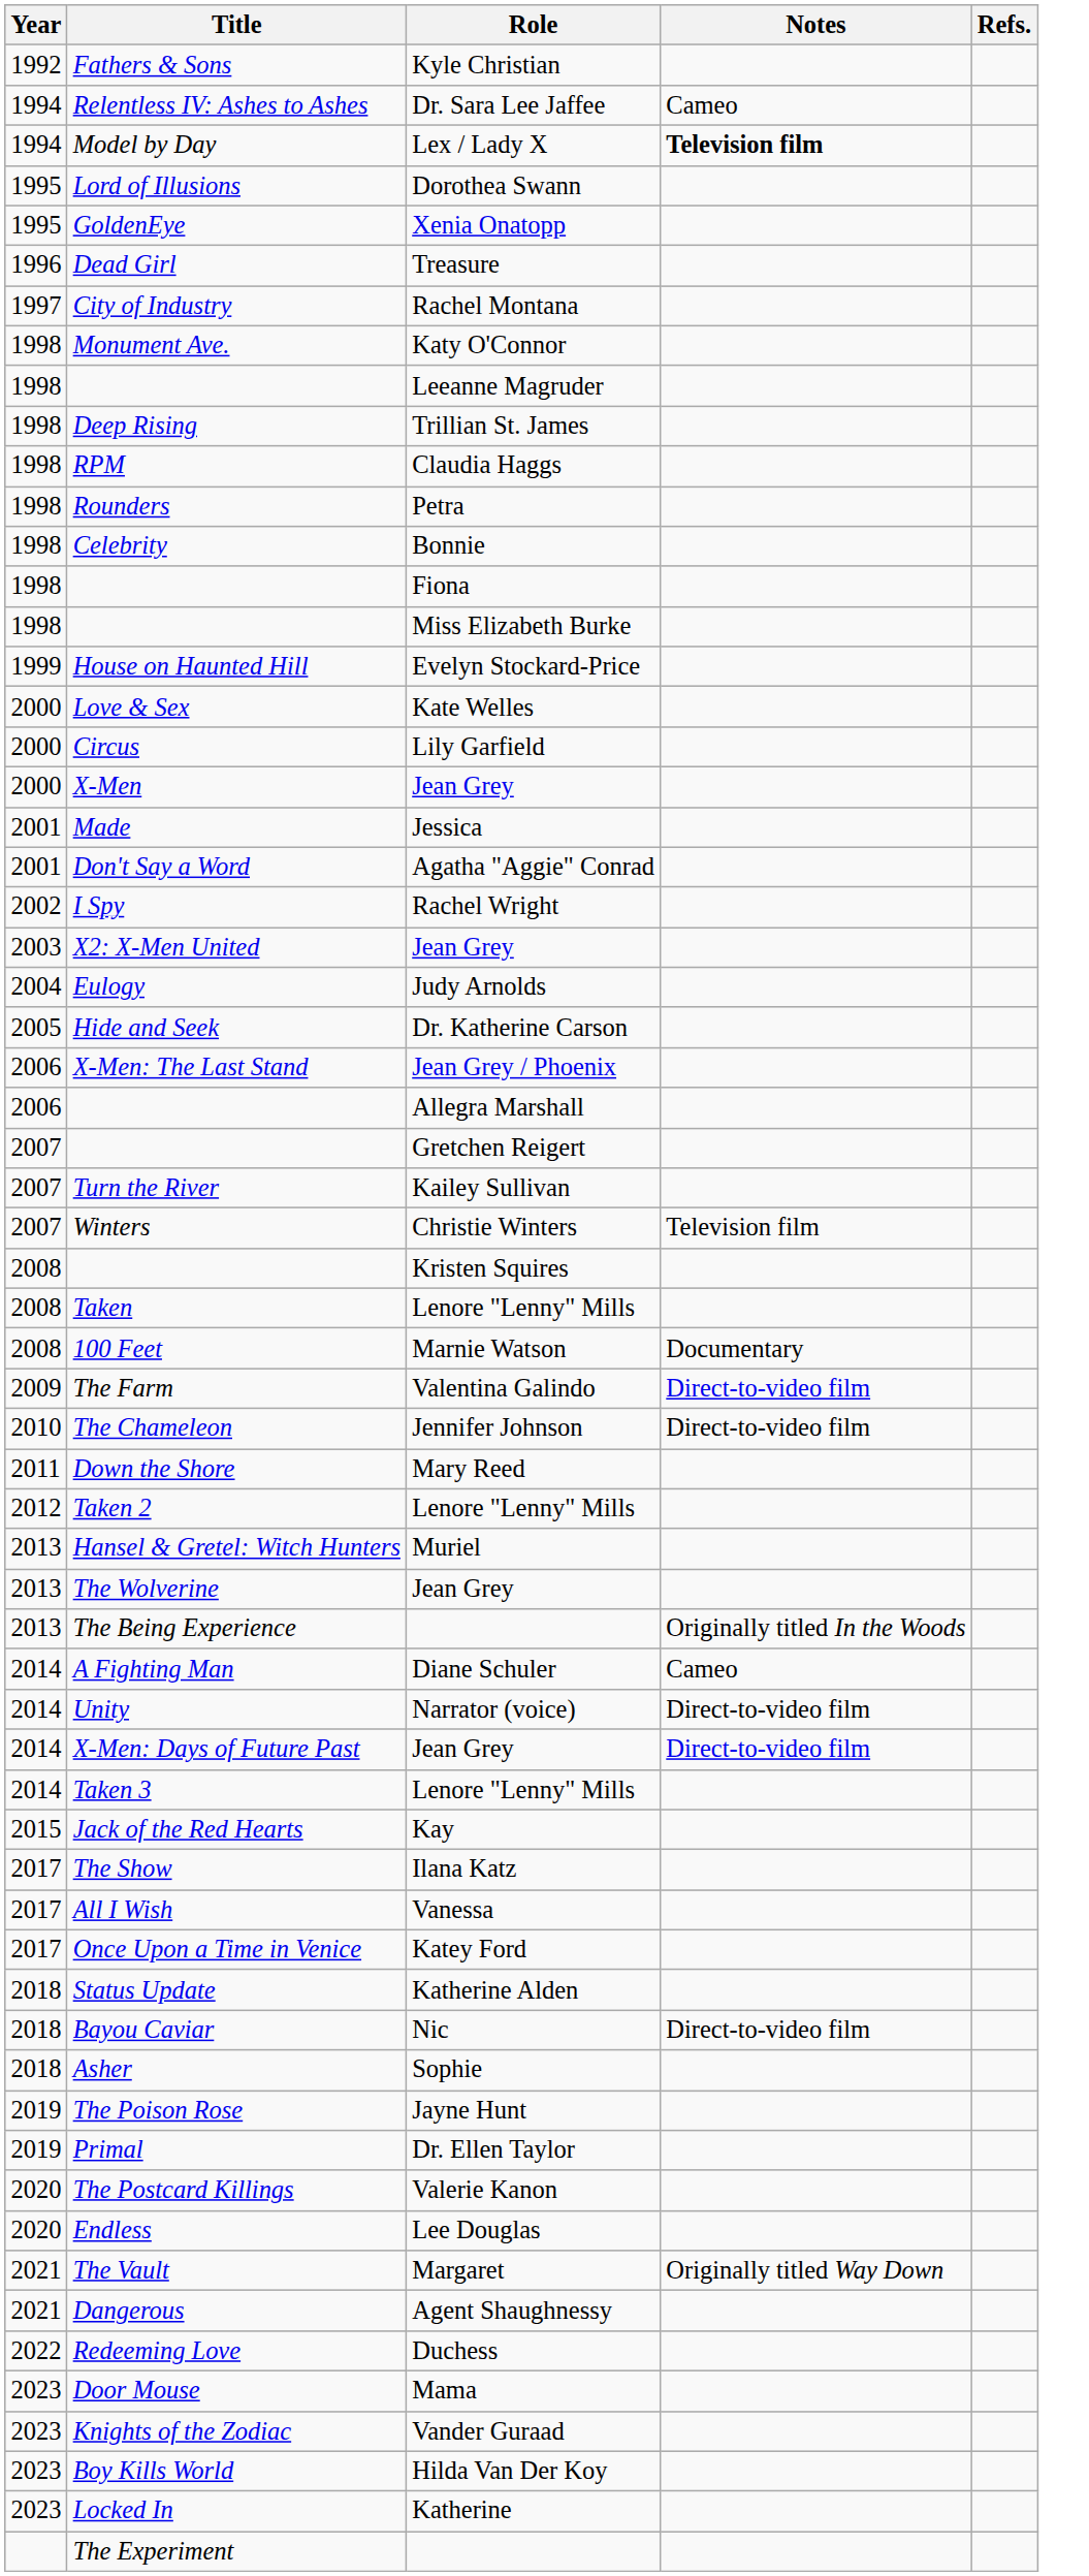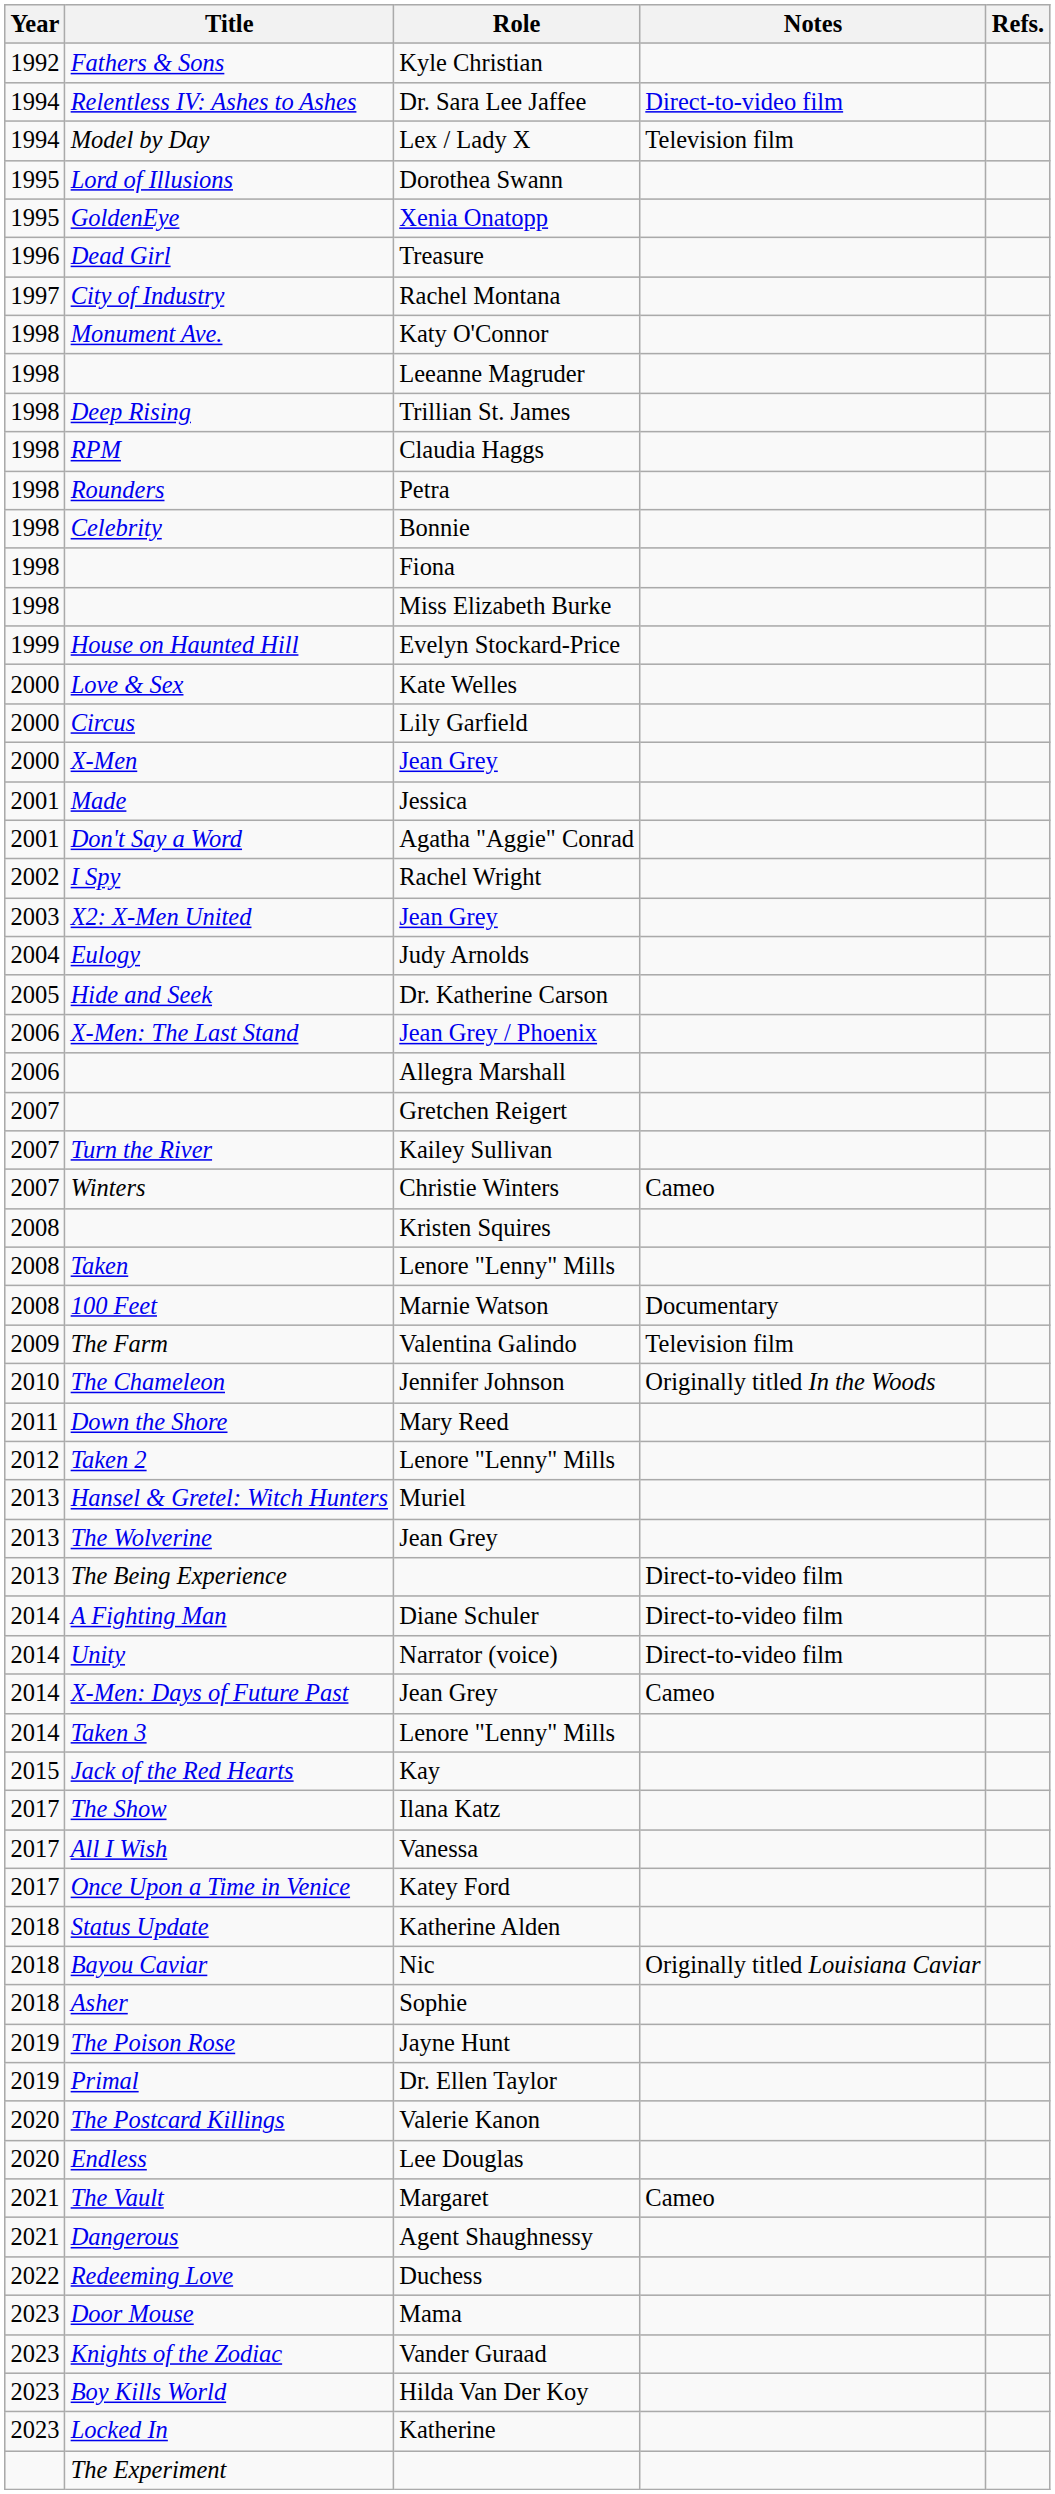Relentless IV: Ashes to Ashes | Notes: Cameo -> Direct-to-video film
Model by Day | Notes: bold -> normal
Winters | Notes: Television film -> Cameo
The Farm | Notes: Direct-to-video film -> Television film
The Chameleon | Notes: Direct-to-video film -> Originally titled In the Woods
The Being Experience | Notes: Originally titled In the Woods -> Direct-to-video film
A Fighting Man | Notes: Cameo -> Direct-to-video film
X-Men: Days of Future Past | Notes: Direct-to-video film -> Cameo
Bayou Caviar | Notes: Direct-to-video film -> Originally titled Louisiana Caviar
The Vault | Notes: Originally titled Way Down -> Cameo
